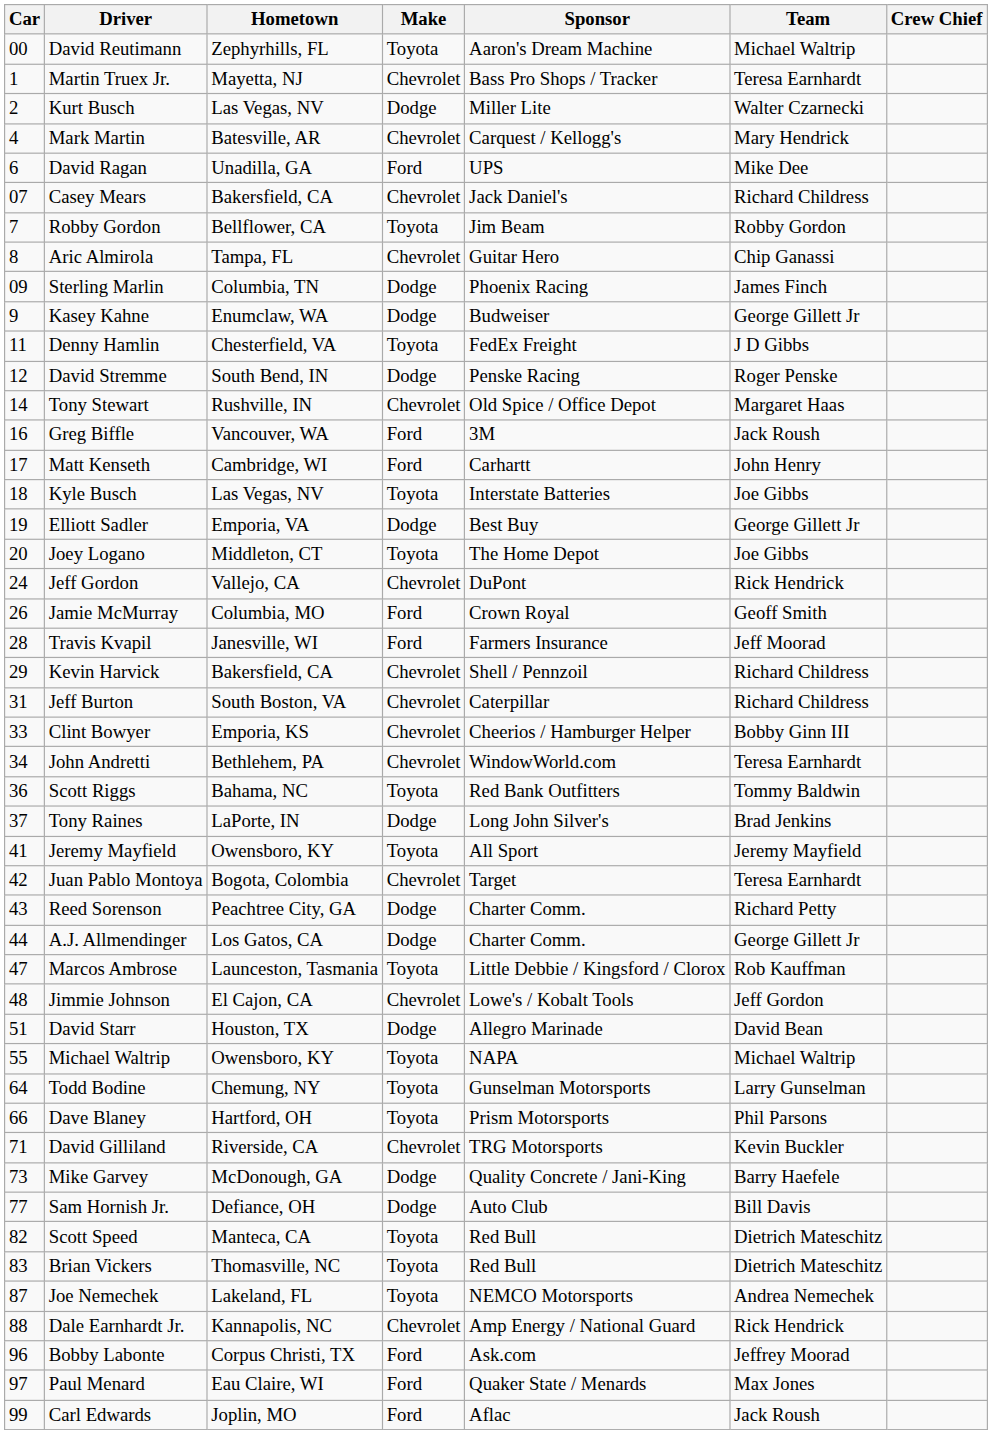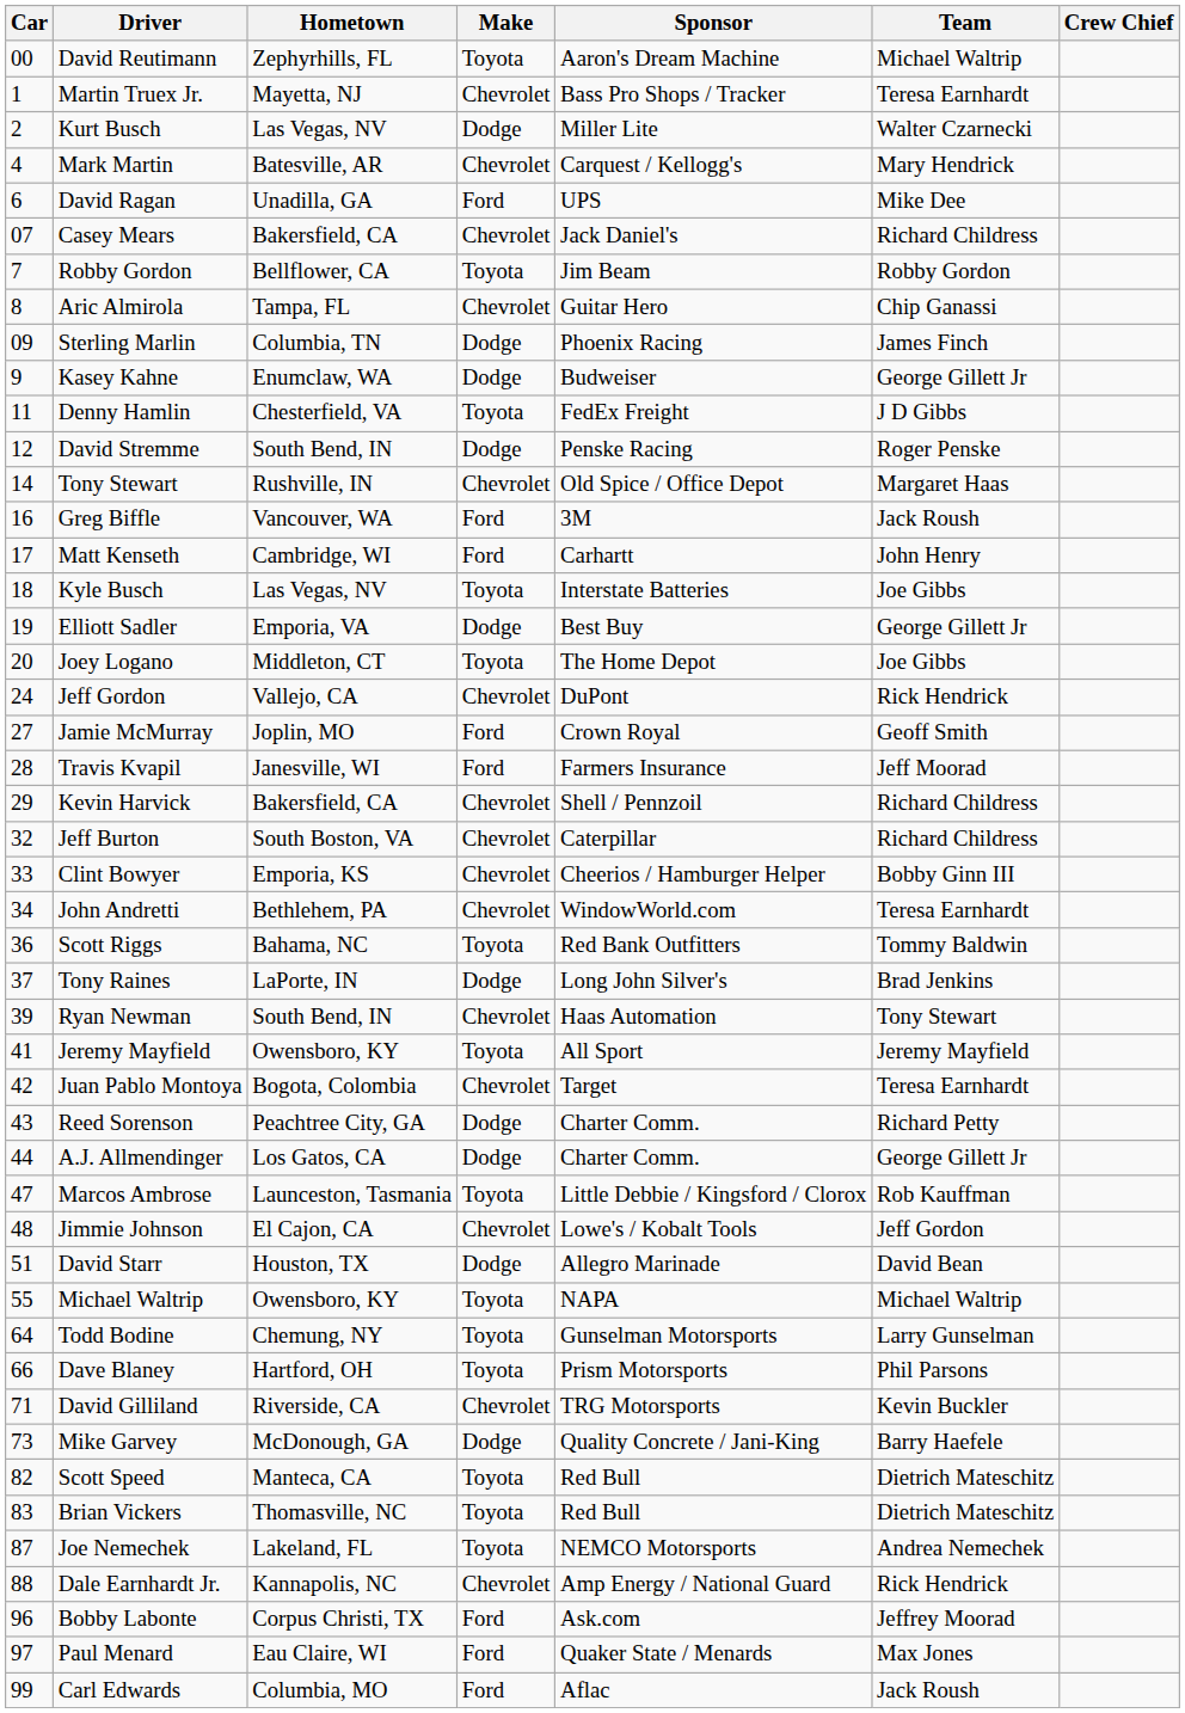Jamie McMurray | Car: 26 -> 27
Jamie McMurray | Hometown: Columbia, MO -> Joplin, MO
Jeff Burton | Car: 31 -> 32
+ row: 39 | Ryan Newman | South Bend, IN | Chevrolet | Haas Automation | Tony Stewart
- row: 77 | Sam Hornish Jr. | Defiance, OH | Dodge | Auto Club | Bill Davis
Carl Edwards | Hometown: Joplin, MO -> Columbia, MO
